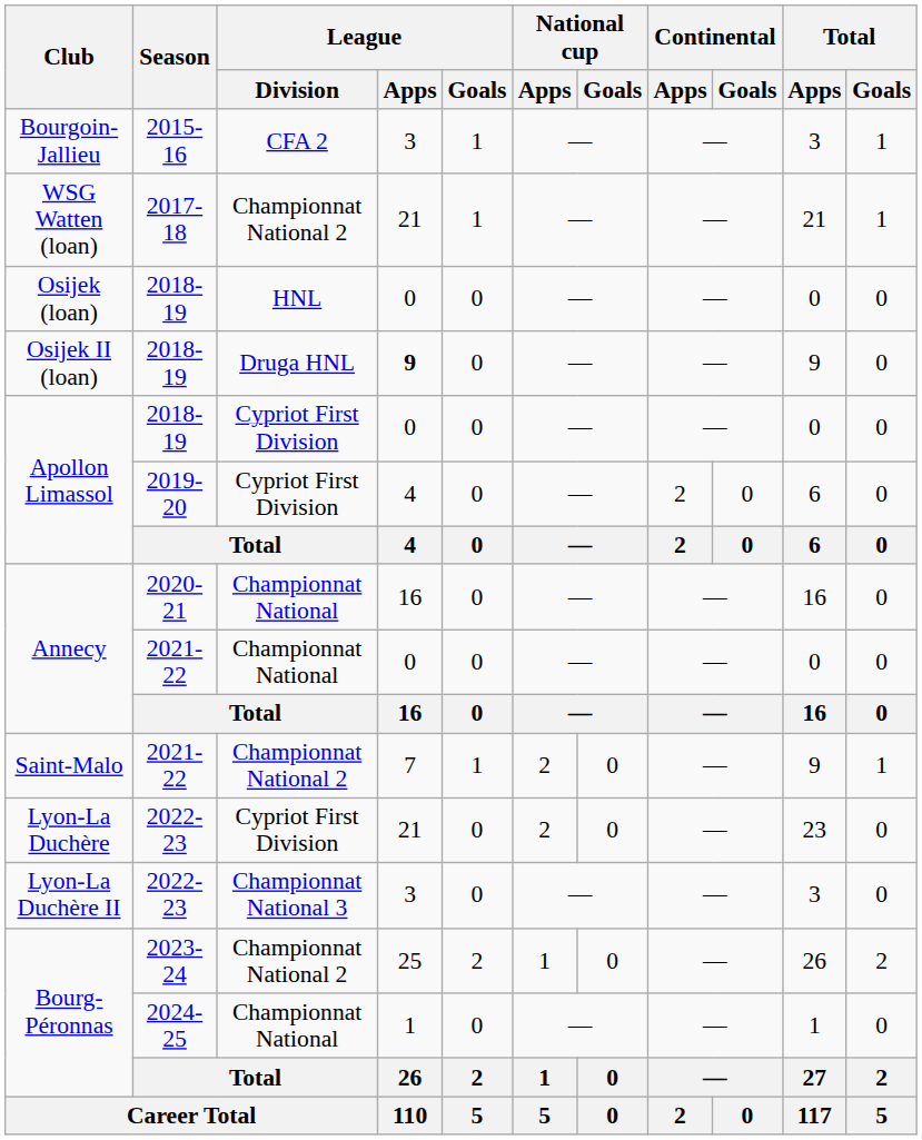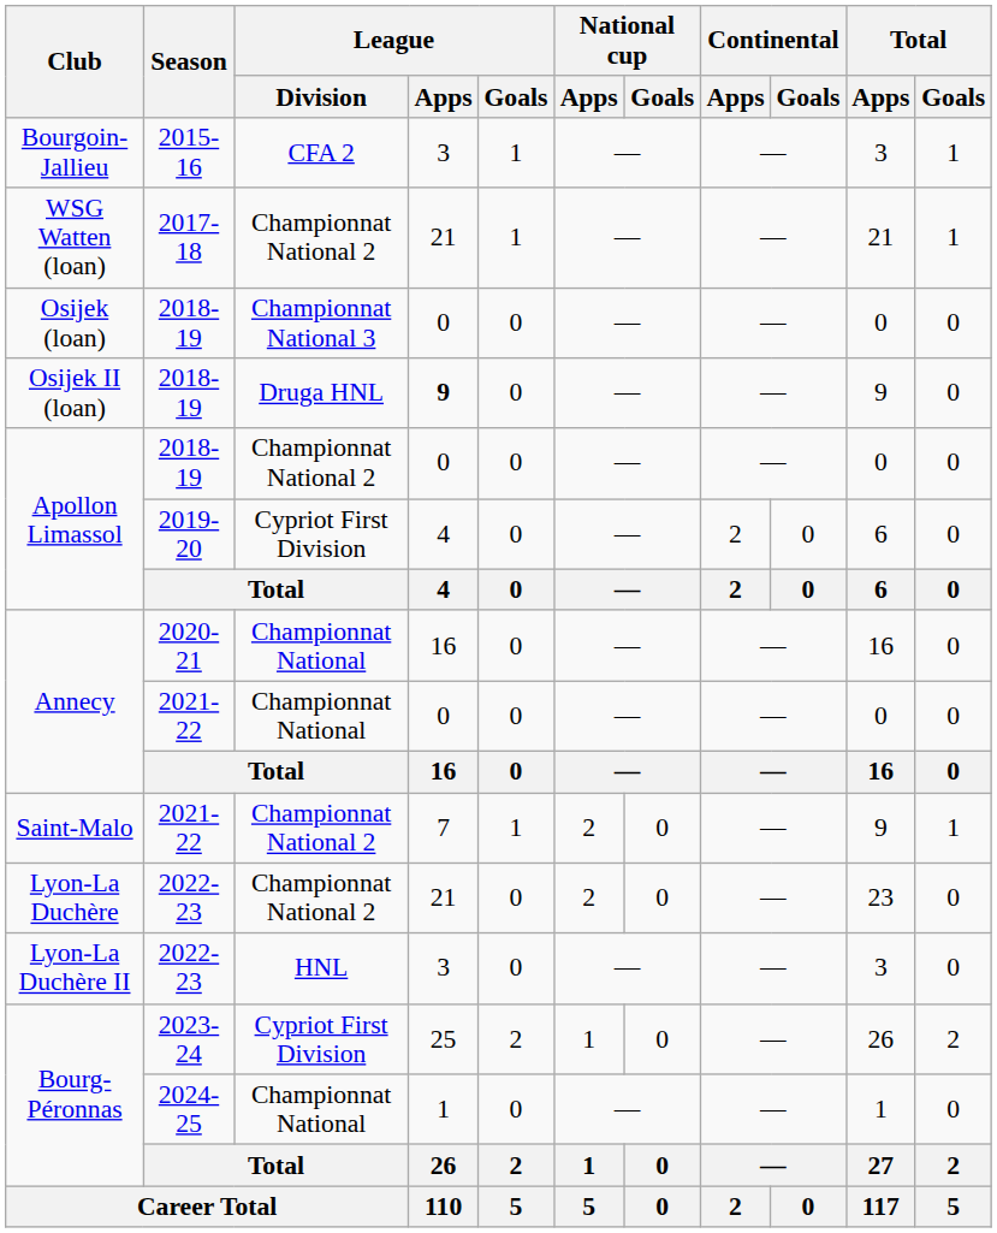Osijek (loan) | League / Division: HNL -> Championnat National 3
Apollon Limassol / 2018-19 | League / Division: Cypriot First Division -> Championnat National 2
Lyon-La Duchère | League / Division: Cypriot First Division -> Championnat National 2
Lyon-La Duchère II | League / Division: Championnat National 3 -> HNL
Bourg-Péronnas / 2023-24 | League / Division: Championnat National 2 -> Cypriot First Division
